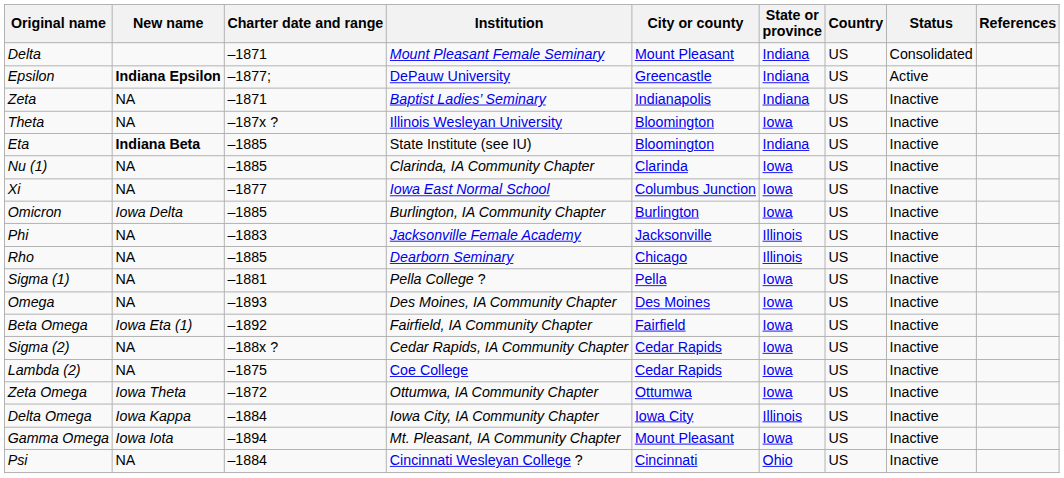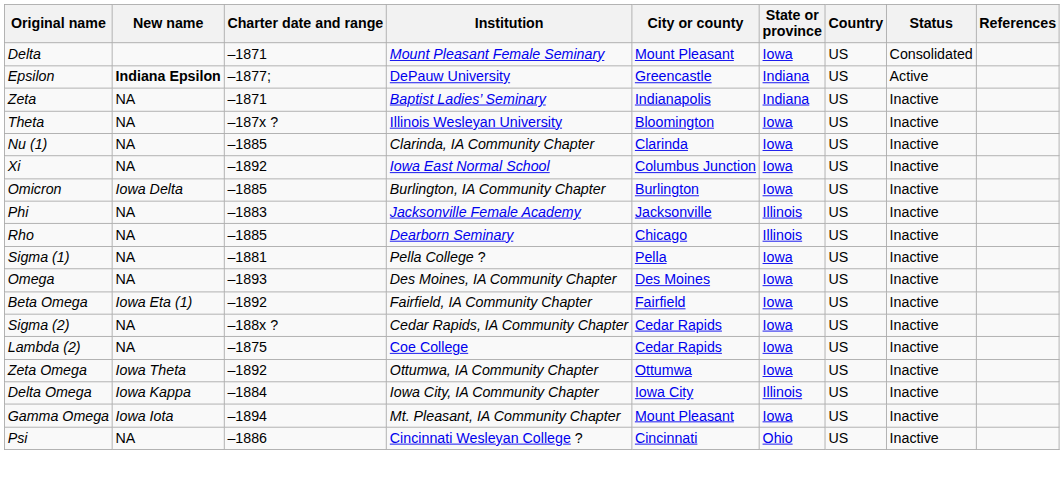Delta | State or province: Indiana -> Iowa
- row: Eta | Indiana Beta | –1885 | State Institute (see IU) | Bloomington | Indiana | US | Inactive
Xi | Charter date and range: –1877 -> –1892
Zeta Omega | Charter date and range: –1872 -> –1892
Psi | Charter date and range: –1884 -> –1886
